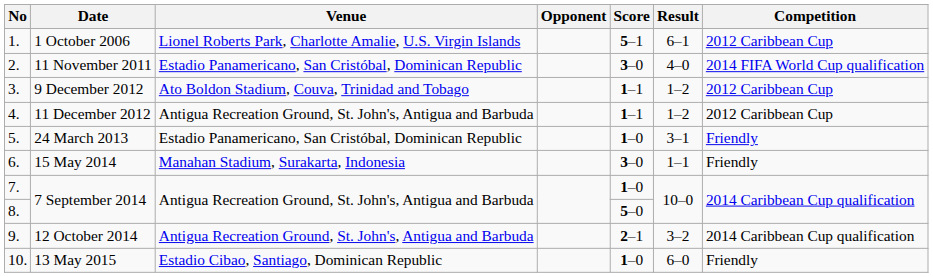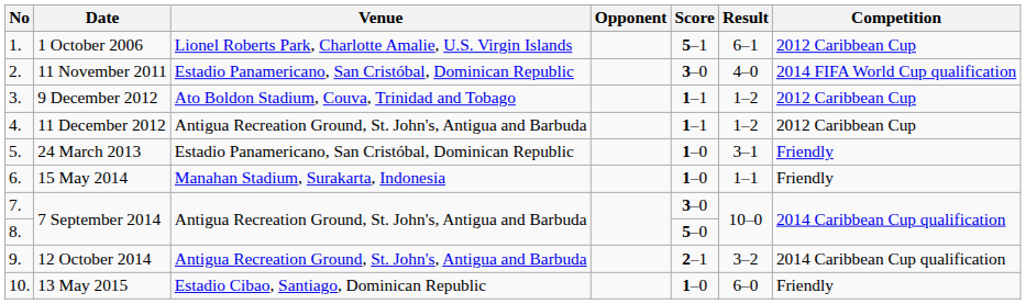15 May 2014 | Score: 3–0 -> 1–0
7. / 7 September 2014 | Score: 1–0 -> 3–0
